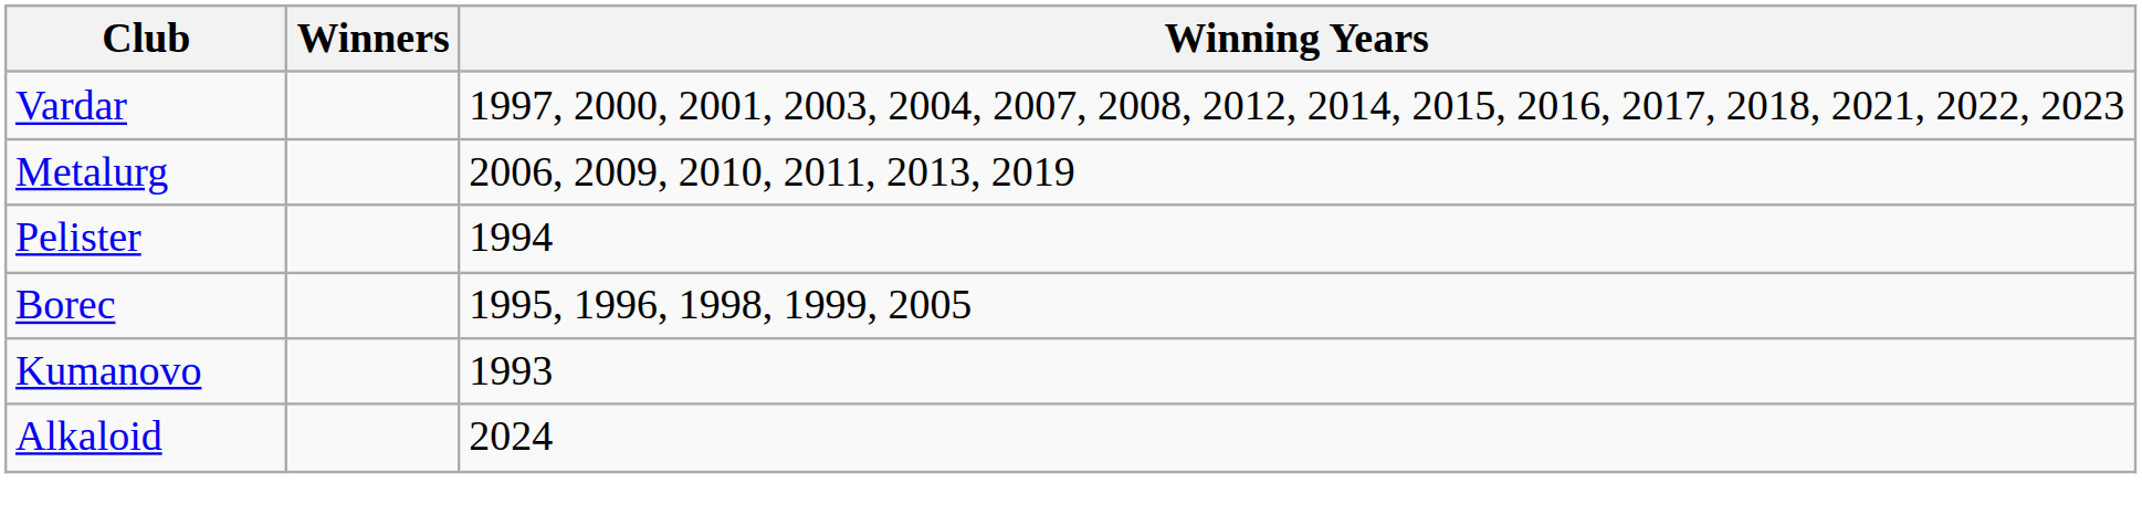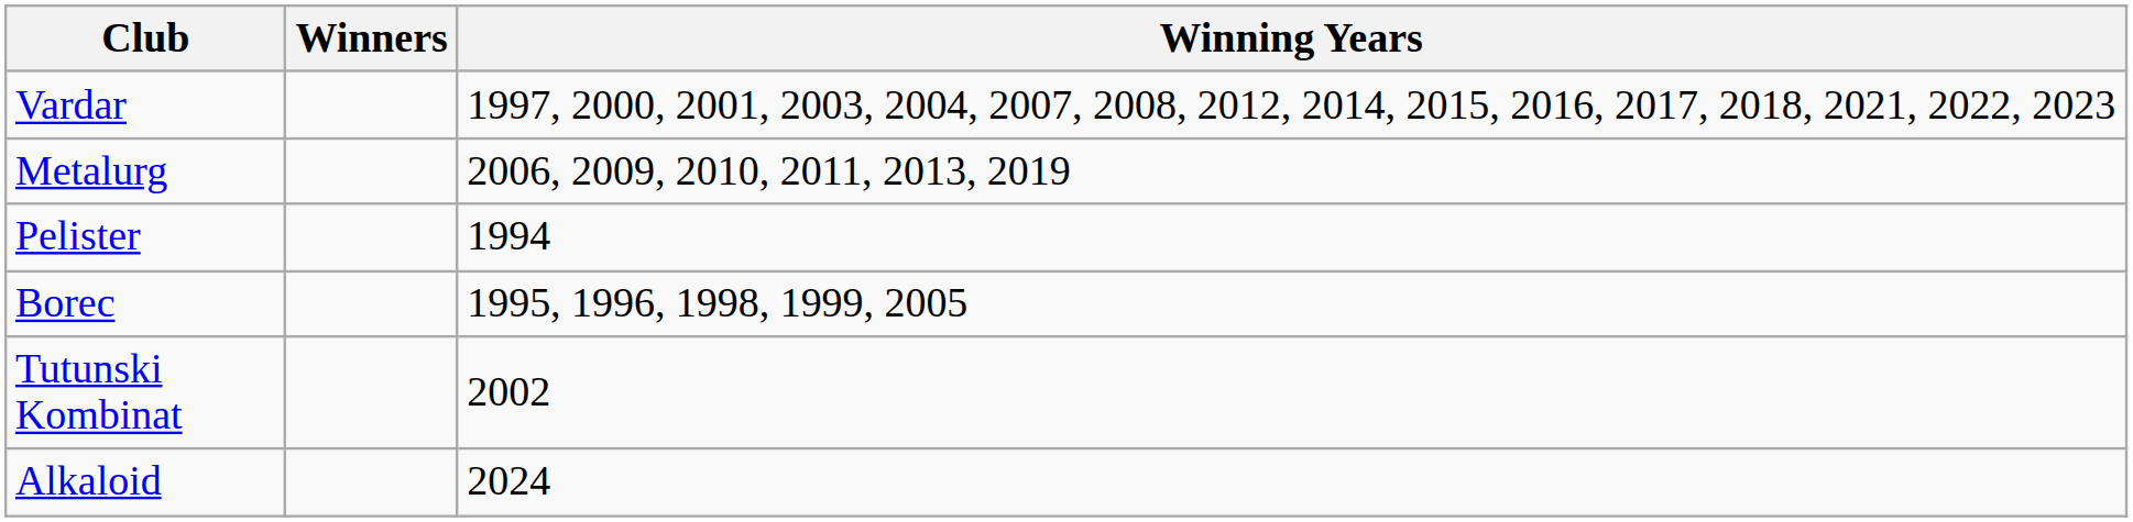- row: Kumanovo | 1993
+ row: Tutunski Kombinat | 2002
